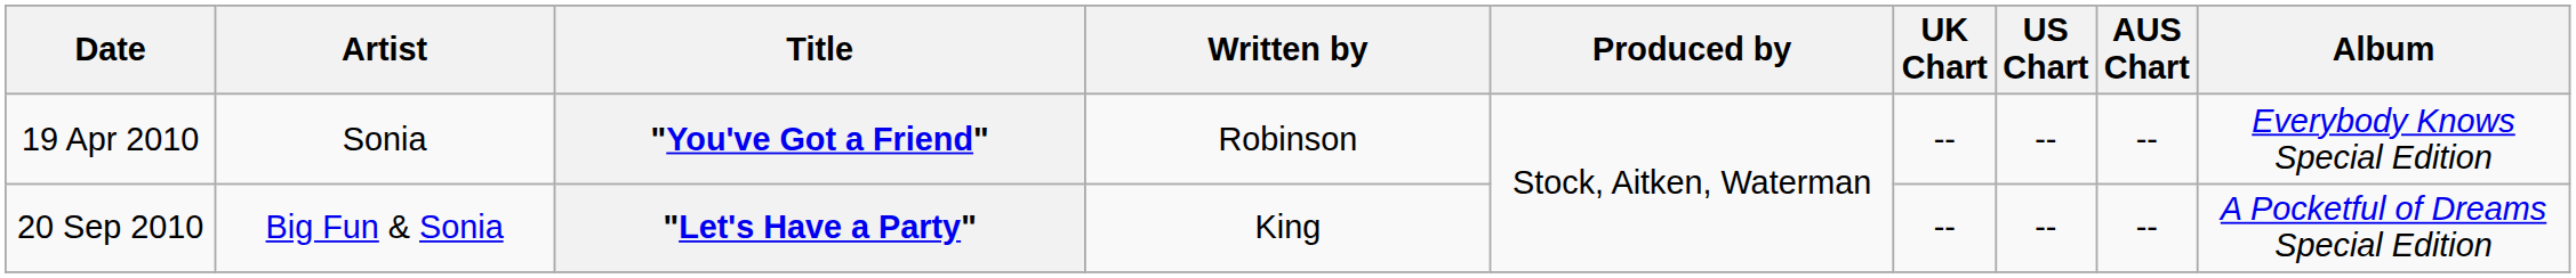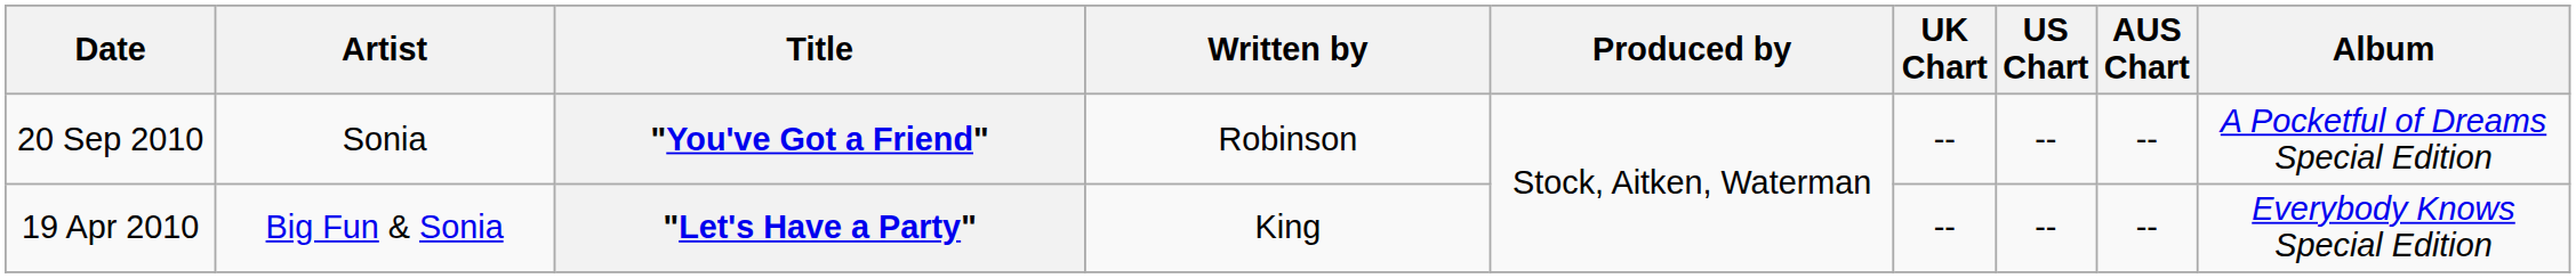"You've Got a Friend" | Date: 19 Apr 2010 -> 20 Sep 2010
"You've Got a Friend" | Album: Everybody Knows Special Edition -> A Pocketful of Dreams Special Edition
"Let's Have a Party" | Date: 20 Sep 2010 -> 19 Apr 2010
"Let's Have a Party" | Album: A Pocketful of Dreams Special Edition -> Everybody Knows Special Edition
